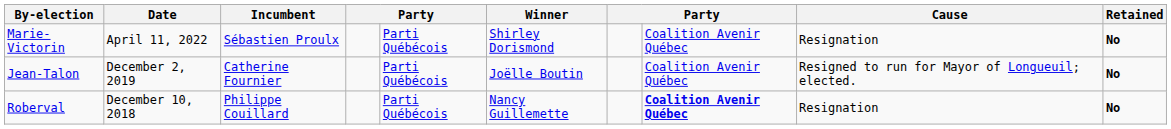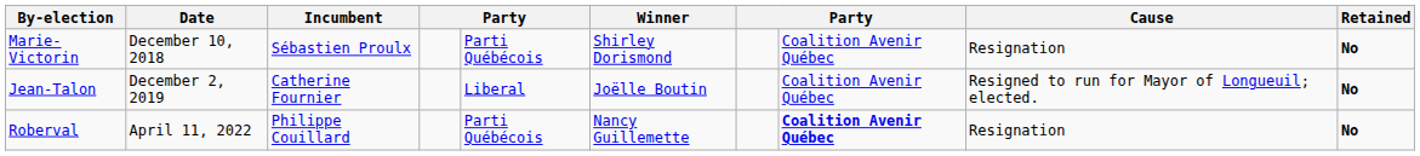Marie-Victorin | Date: April 11, 2022 -> December 10, 2018
Jean-Talon | column 5: Parti Québécois -> Liberal
Roberval | Date: December 10, 2018 -> April 11, 2022
